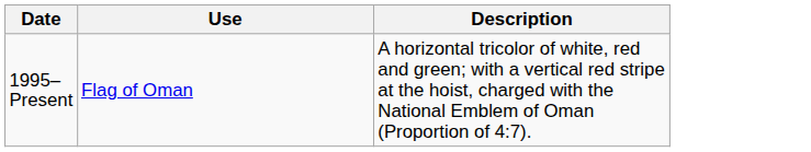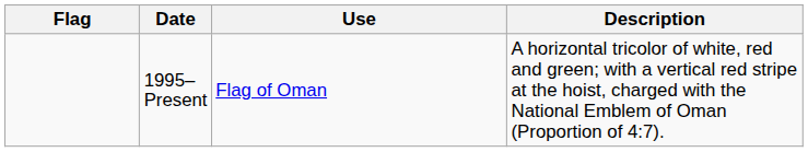+ column: Flag
